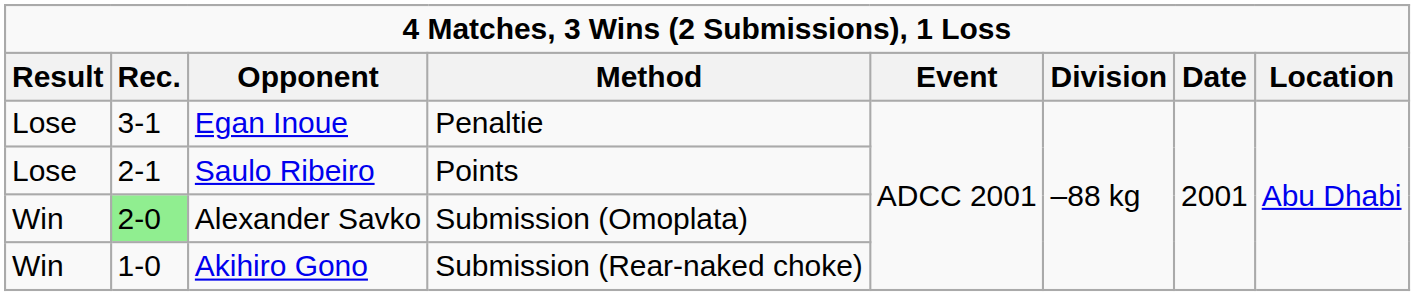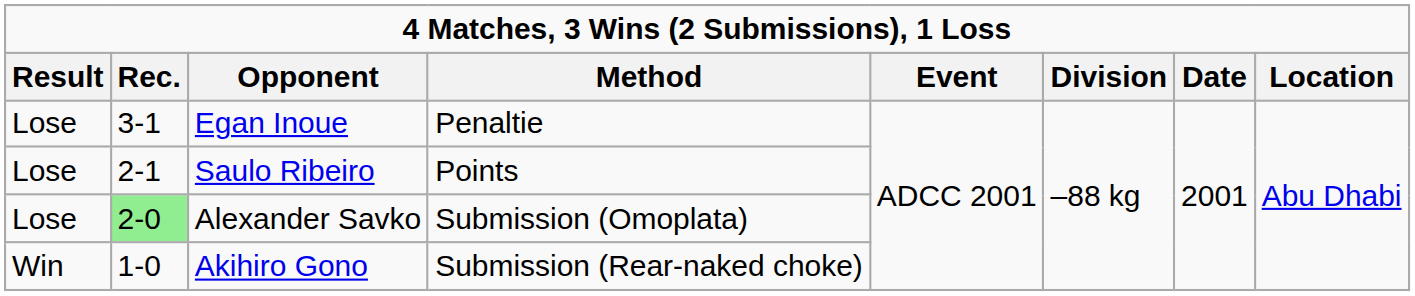Alexander Savko | Result: Win -> Lose
